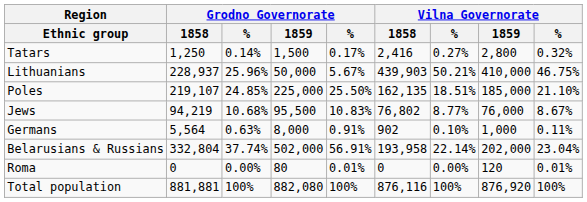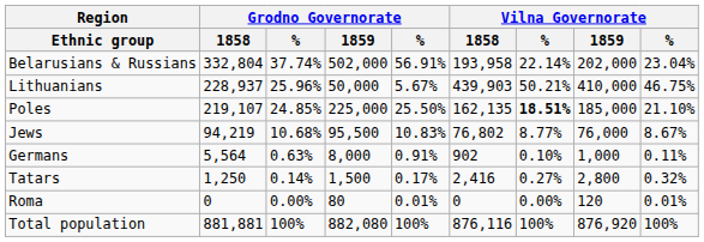rows swapped: Belarusians & Russians <-> Tatars
Poles | column 7: normal -> bold
